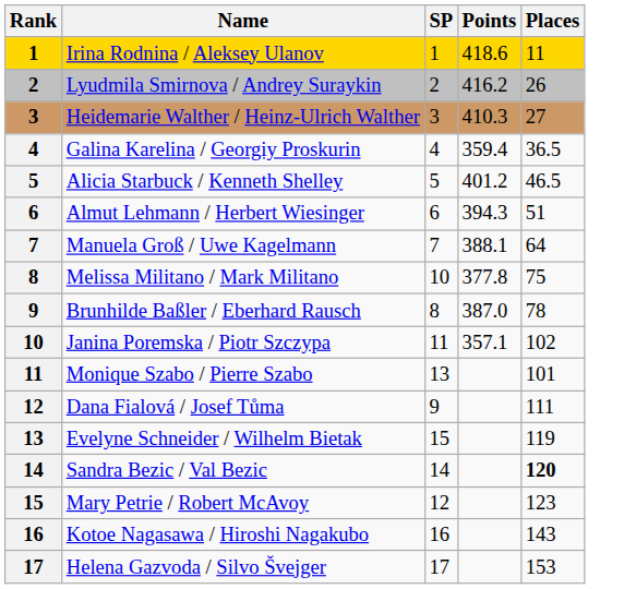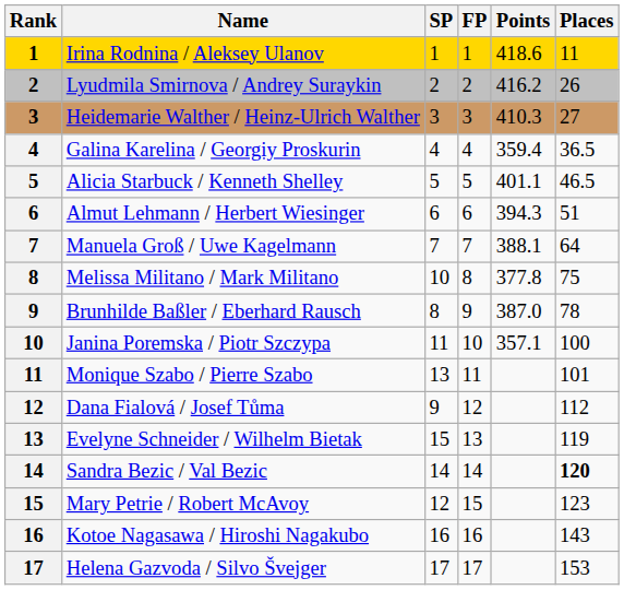+ column: FP | 1 | 2 | 3 | 4 | 5 | 6 | 7 | 8 | 9 | 10 | 11 | 12 | 13 | 14 | 15 | 16 | 17
Alicia Starbuck / Kenneth Shelley | Points: 401.2 -> 401.1
Janina Poremska / Piotr Szczypa | Places: 102 -> 100
Dana Fialová / Josef Tůma | Places: 111 -> 112
